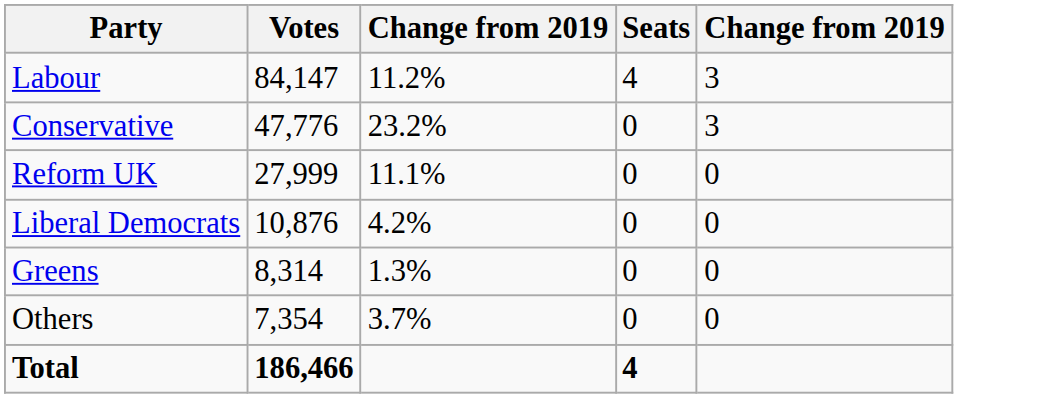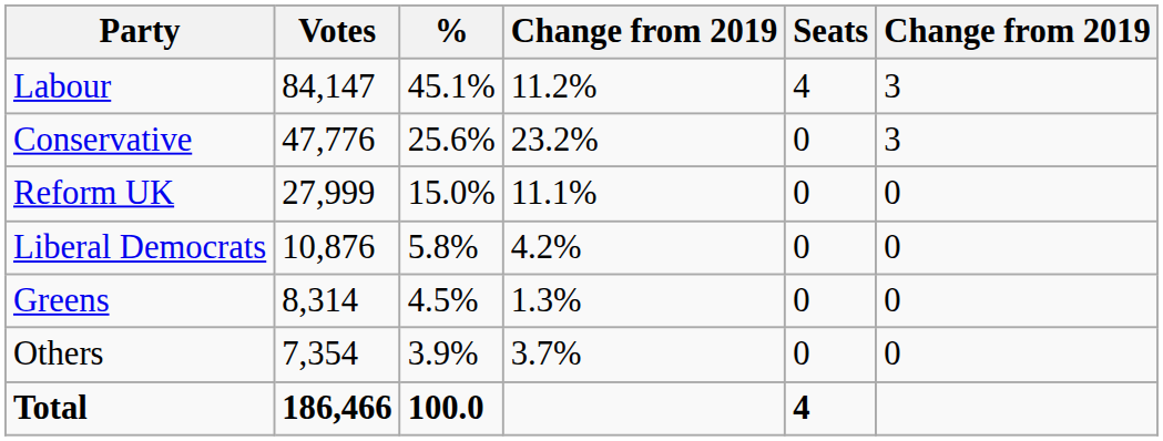+ column: % | 45.1% | 25.6% | 15.0% | 5.8% | 4.5% | 3.9% | 100.0
